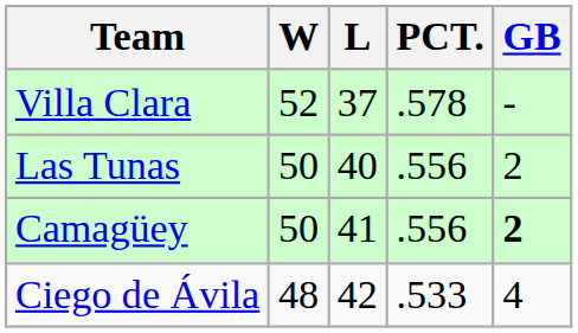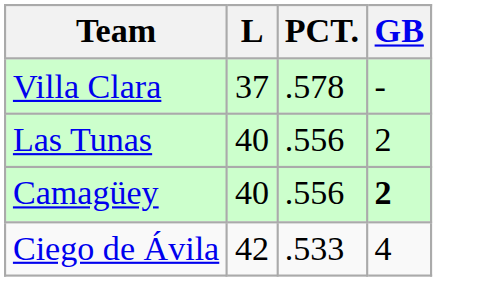- column: W | 52 | 50 | 50 | 48
Camagüey | L: 41 -> 40
